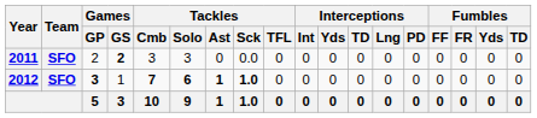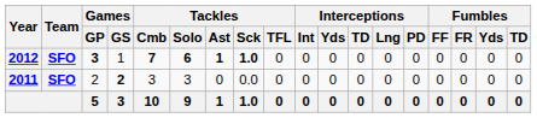rows swapped: 2011 <-> 2012
